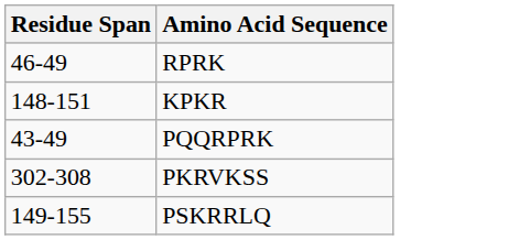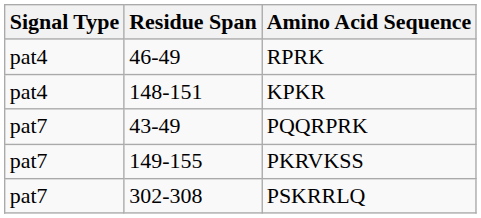+ column: Signal Type | pat4 | pat4 | pat7 | pat7 | pat7
PKRVKSS | Residue Span: 302-308 -> 149-155
PSKRRLQ | Residue Span: 149-155 -> 302-308
